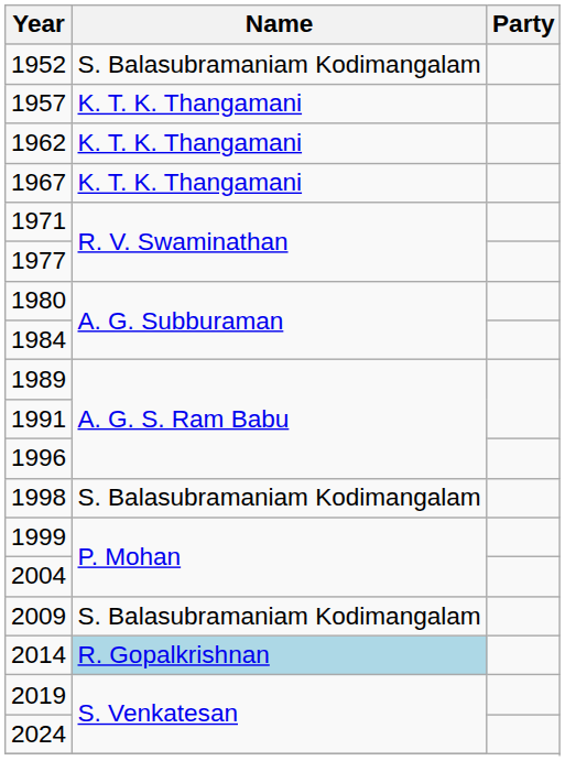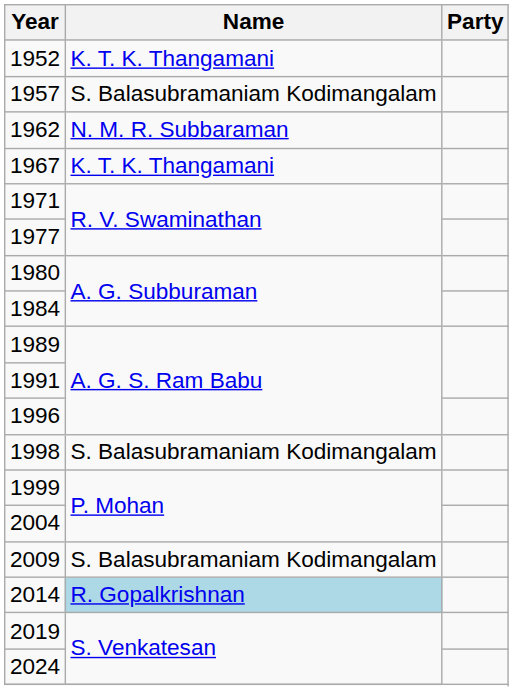1952 | Name: S. Balasubramaniam Kodimangalam -> K. T. K. Thangamani
1957 | Name: K. T. K. Thangamani -> S. Balasubramaniam Kodimangalam
1962 | Name: K. T. K. Thangamani -> N. M. R. Subbaraman
